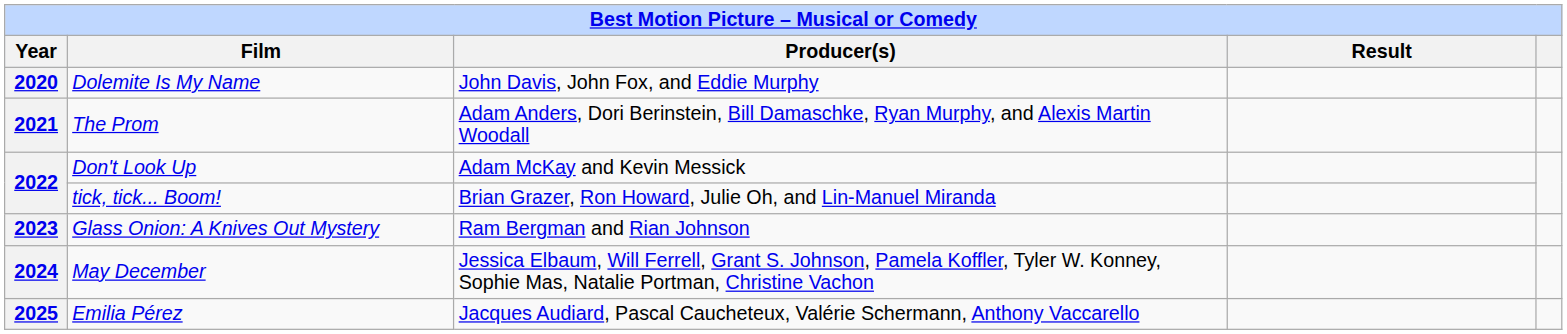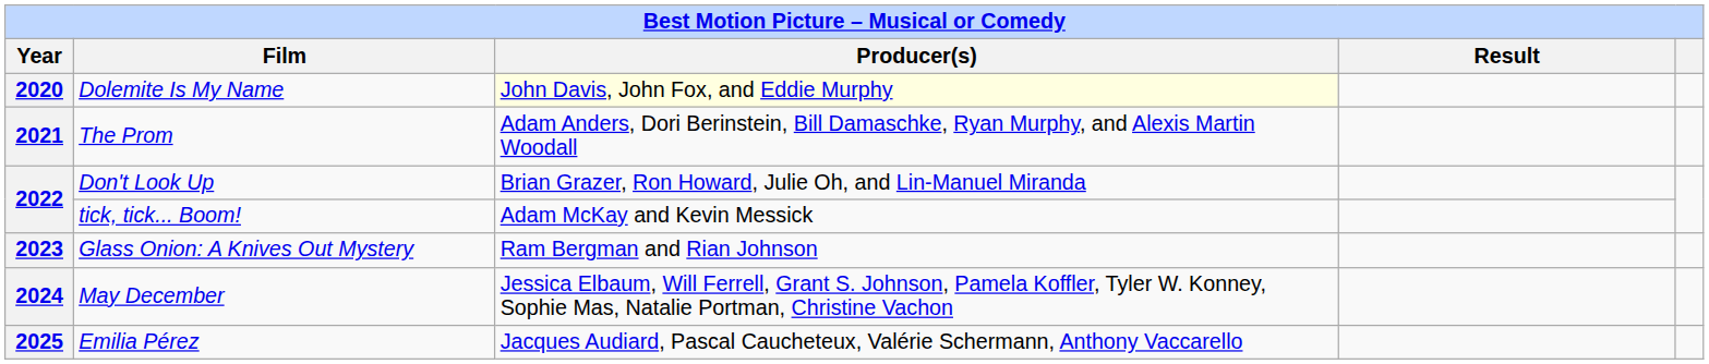Dolemite Is My Name | Producer(s): no background -> lightyellow background
Don't Look Up | Producer(s): Adam McKay and Kevin Messick -> Brian Grazer, Ron Howard, Julie Oh, and Lin-Manuel Miranda
tick, tick... Boom! | Producer(s): Brian Grazer, Ron Howard, Julie Oh, and Lin-Manuel Miranda -> Adam McKay and Kevin Messick
